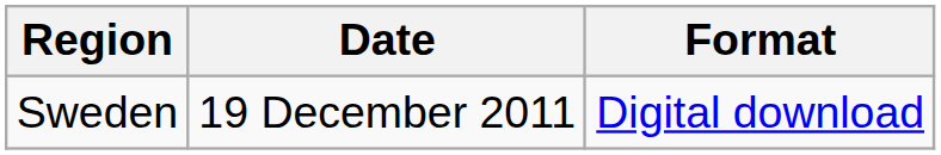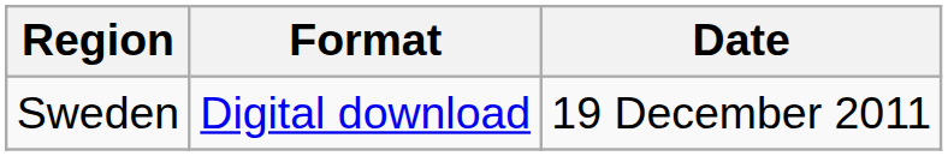columns swapped: Date <-> Format
